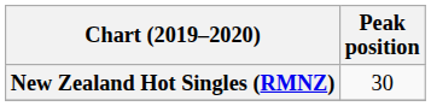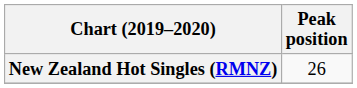New Zealand Hot Singles (RMNZ) | Peak position: 30 -> 26
